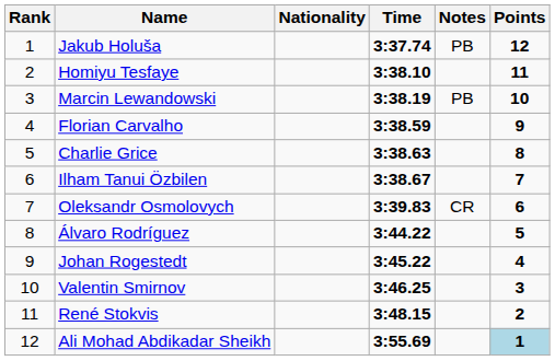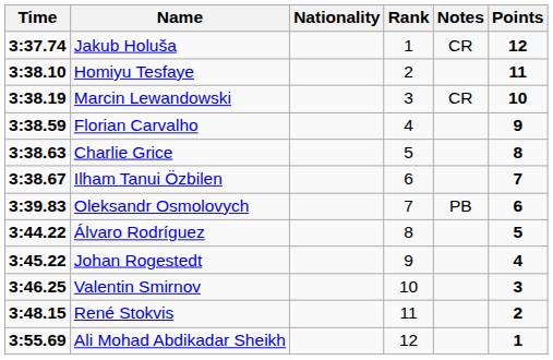columns swapped: Rank <-> Time
Jakub Holuša | Notes: PB -> CR
Marcin Lewandowski | Notes: PB -> CR
Oleksandr Osmolovych | Notes: CR -> PB
Ali Mohad Abdikadar Sheikh | Points: lightblue background -> no background
